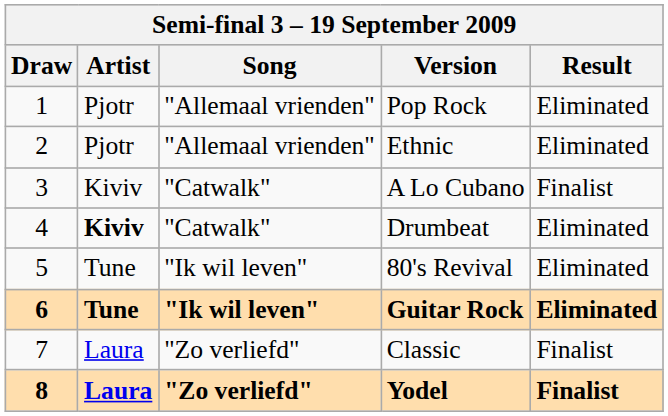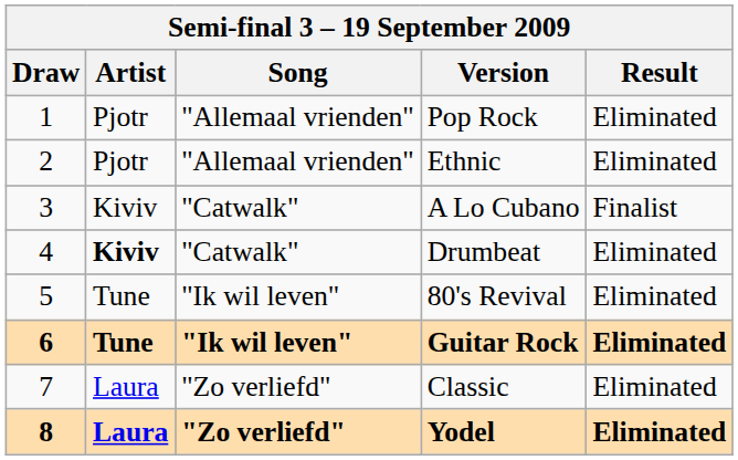Classic | Result: Finalist -> Eliminated
Yodel | Result: Finalist -> Eliminated
